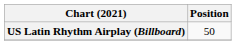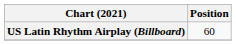US Latin Rhythm Airplay (Billboard) | Position: 50 -> 60
